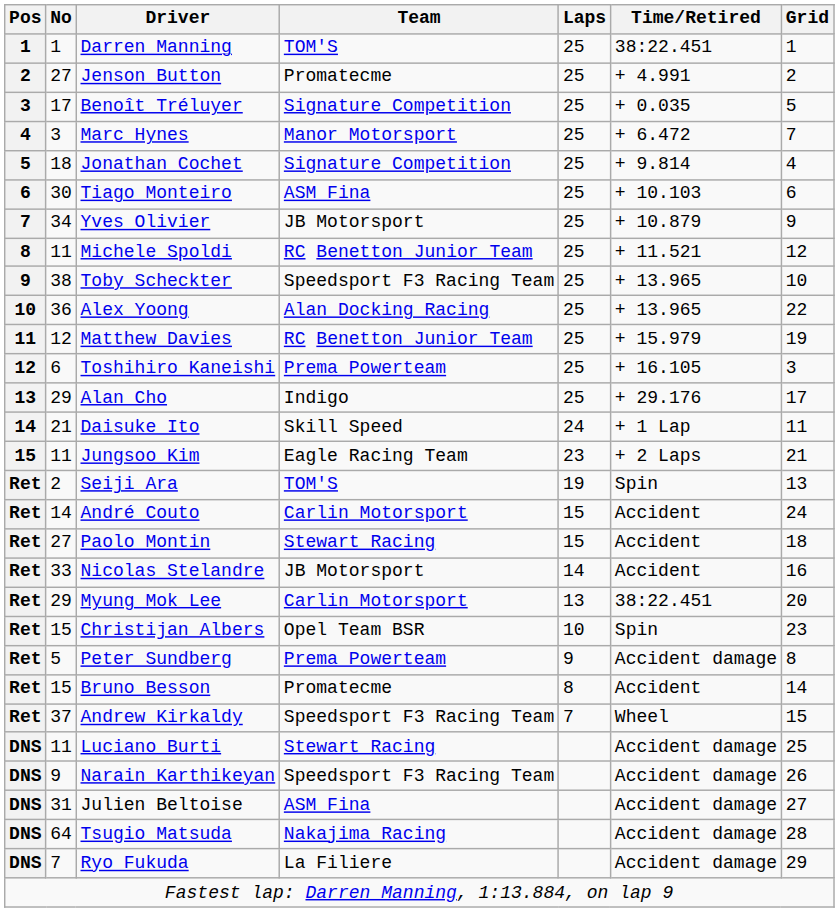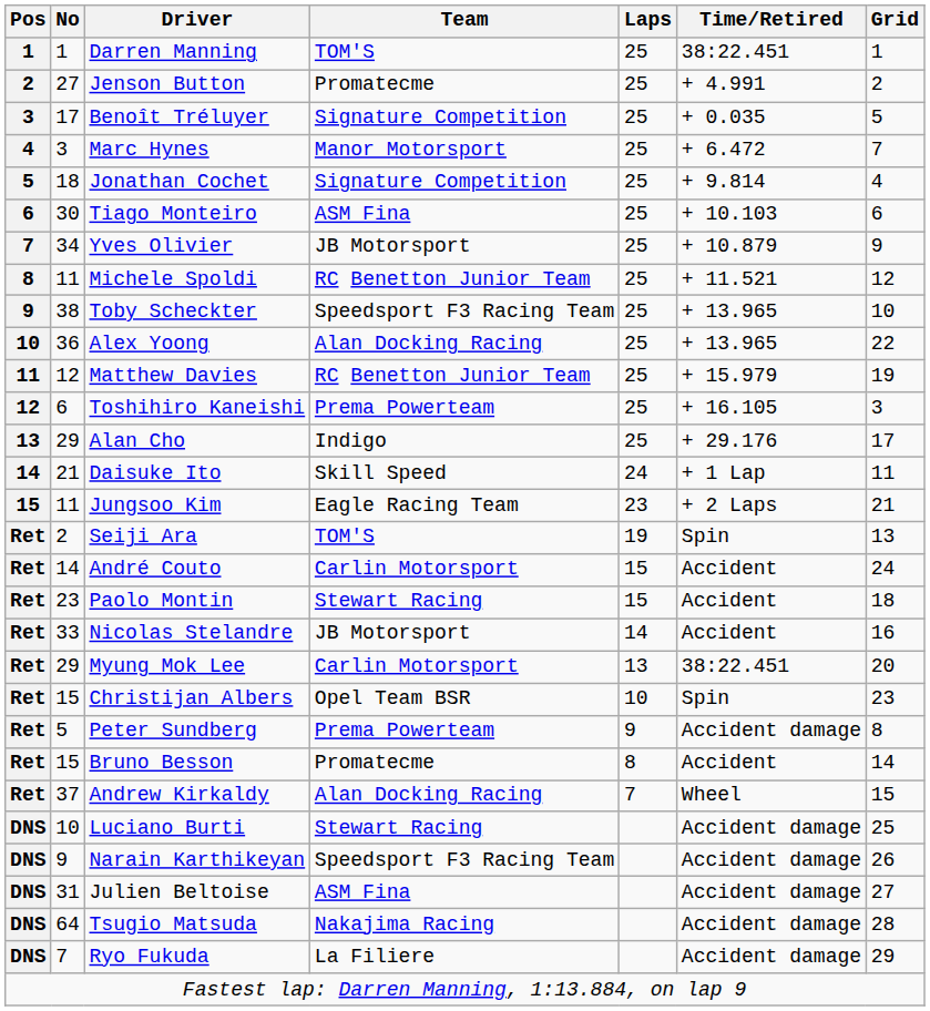Paolo Montin | No: 27 -> 23
Andrew Kirkaldy | Team: Speedsport F3 Racing Team -> Alan Docking Racing
Luciano Burti | No: 11 -> 10
